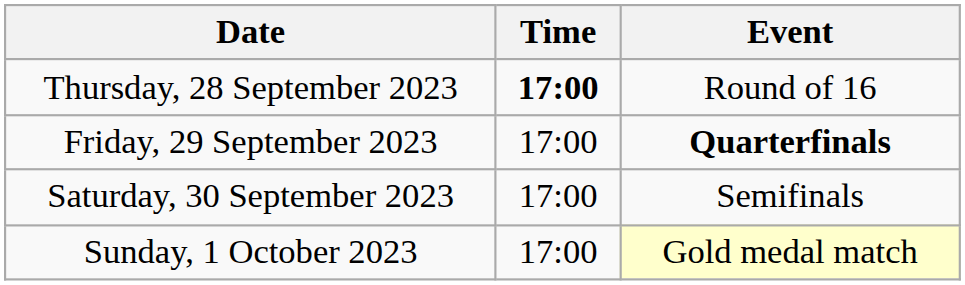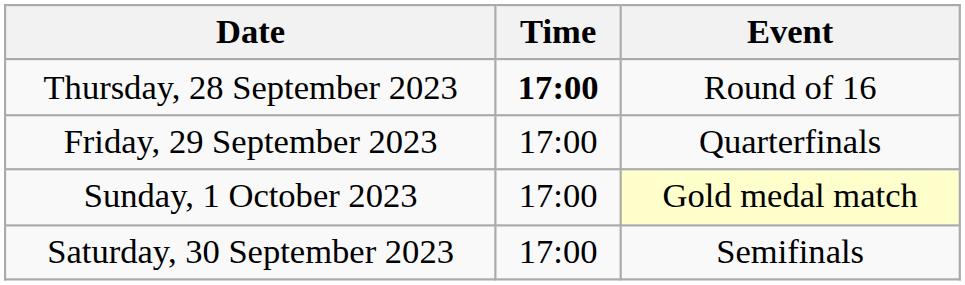Friday, 29 September 2023 | Event: bold -> normal
rows swapped: Saturday, 30 September 2023 <-> Sunday, 1 October 2023
